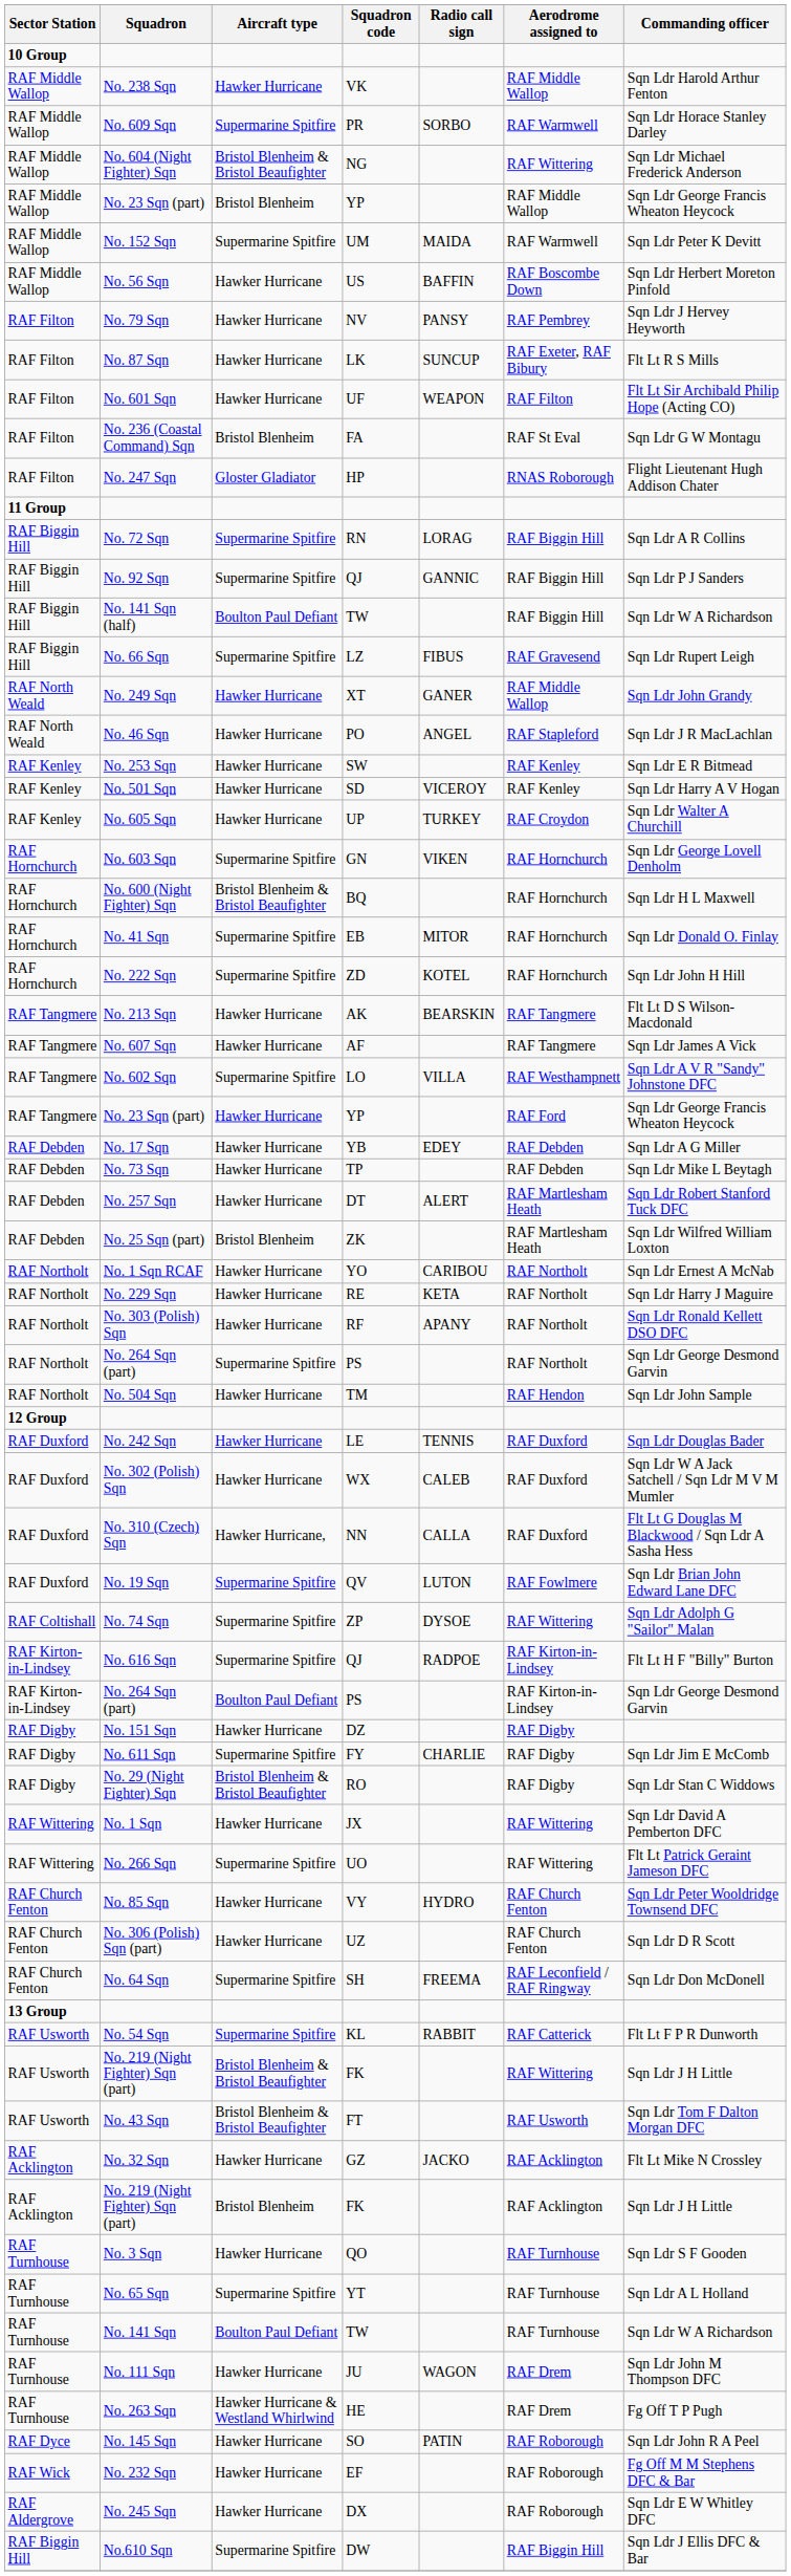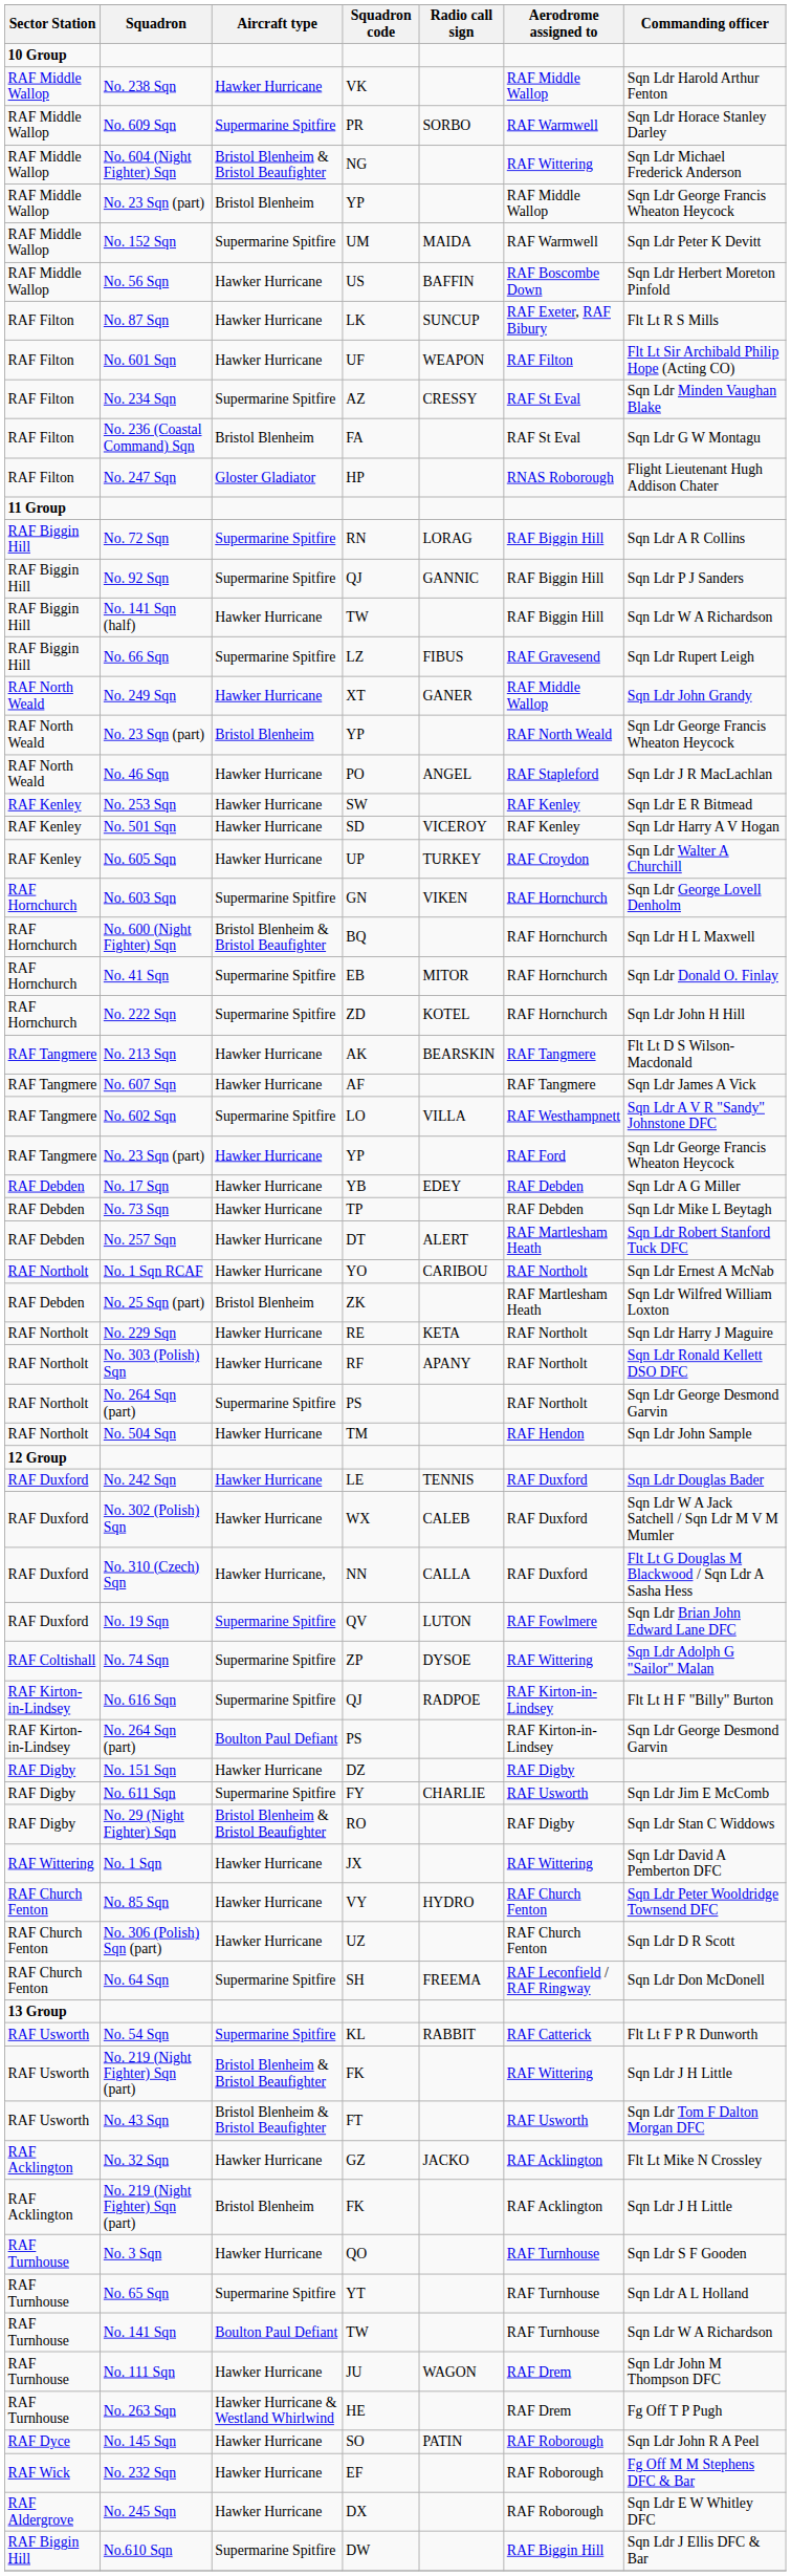- row: RAF Filton | No. 79 Sqn | Hawker Hurricane | NV | PANSY | RAF Pembrey | Sqn Ldr J Hervey Heyworth
+ row: RAF Filton | No. 234 Sqn | Supermarine Spitfire | AZ | CRESSY | RAF St Eval | Sqn Ldr Minden Vaughan Blake
No. 141 Sqn (half) | Aircraft type: Boulton Paul Defiant -> Hawker Hurricane
+ row: RAF North Weald | No. 23 Sqn (part) | Bristol Blenheim | YP | RAF North Weald | Sqn Ldr George Francis Wheaton Heycock
rows swapped: No. 25 Sqn (part) <-> No. 1 Sqn RCAF
No. 611 Sqn | Aerodrome assigned to: RAF Digby -> RAF Usworth
- row: RAF Wittering | No. 266 Sqn | Supermarine Spitfire | UO | RAF Wittering | Flt Lt Patrick Geraint Jameson DFC
